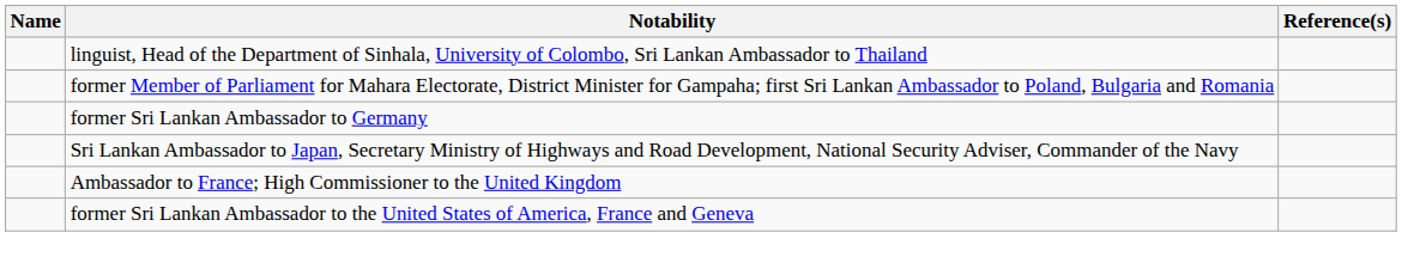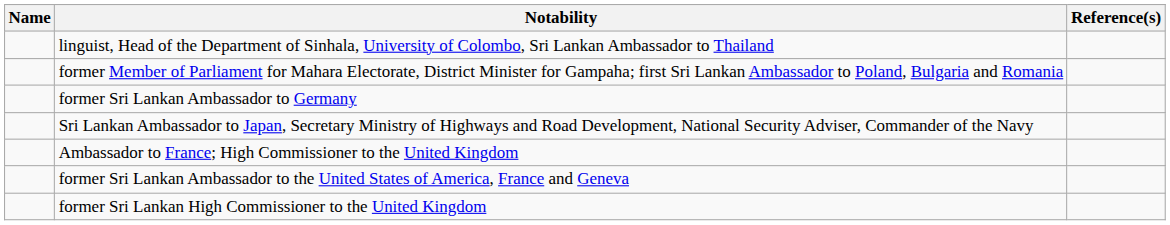+ row: former Sri Lankan High Commissioner to the United Kingdom
